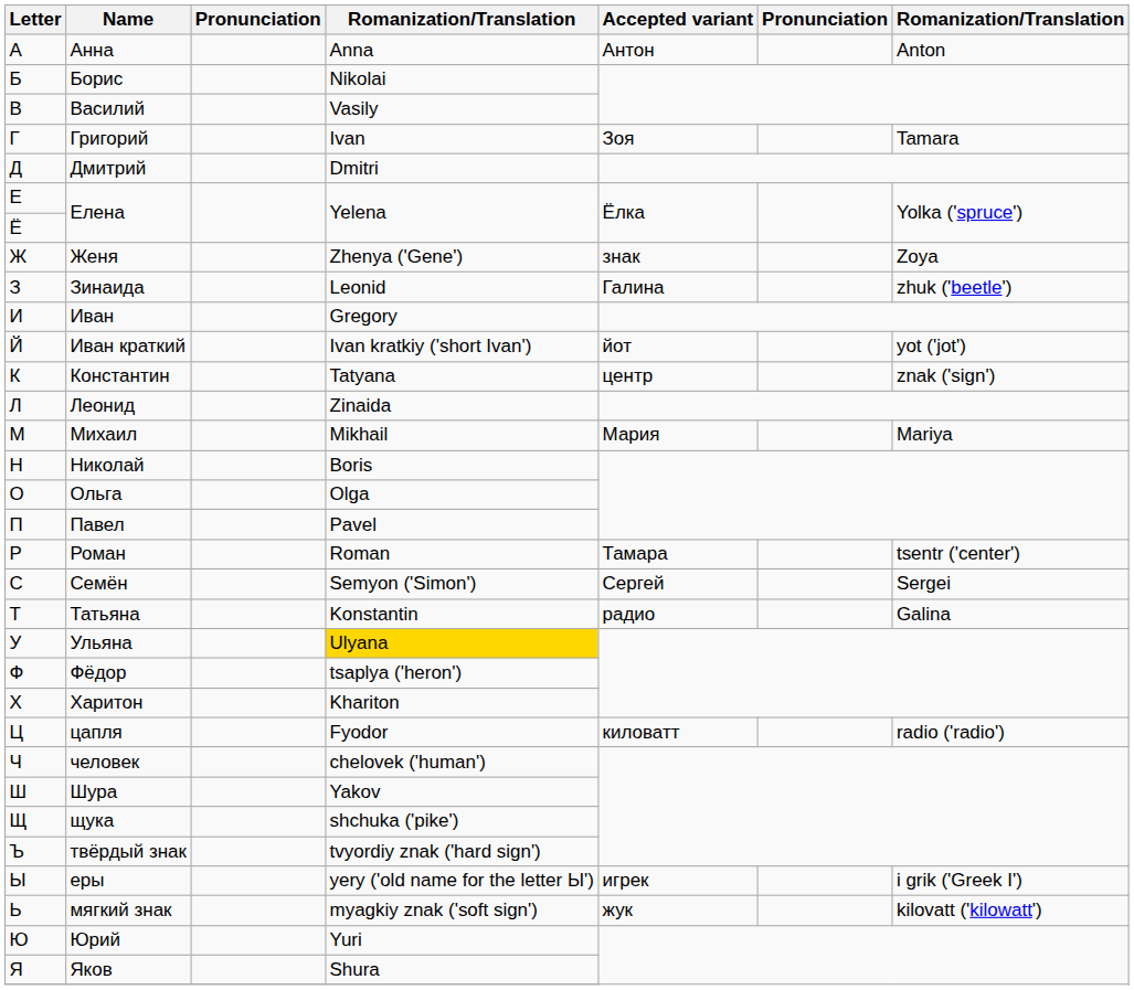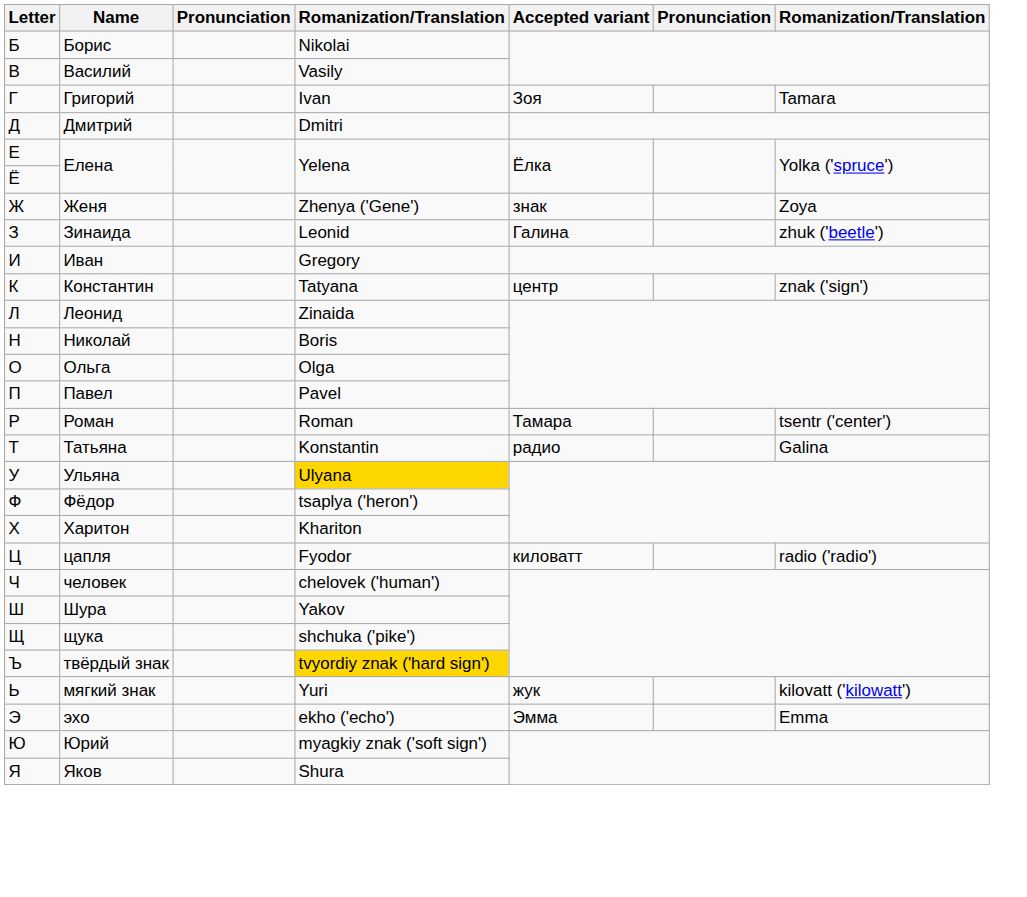- row: А | Анна | Anna | Антон | Anton
- row: Й | Иван краткий | Ivan kratkiy ('short Ivan') | йот | yot ('jot')
- row: М | Михаил | Mikhail | Мария | Mariya
- row: С | Семён | Semyon ('Simon') | Сергей | Sergei
твёрдый знак | column 4: no background -> gold background
- row: Ы | еры | yery ('old name for the letter Ы') | игрек | i grik ('Greek I')
мягкий знак | column 4: myagkiy znak ('soft sign') -> Yuri
+ row: Э | эхо | ekho ('echo') | Эмма | Emma
Юрий | column 4: Yuri -> myagkiy znak ('soft sign')
